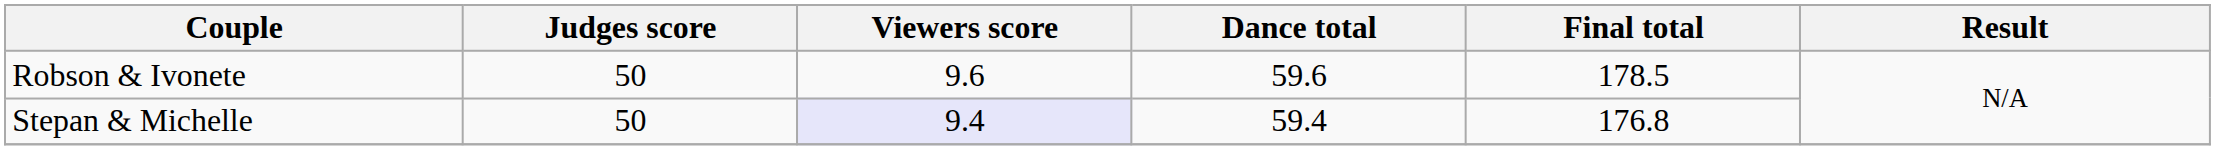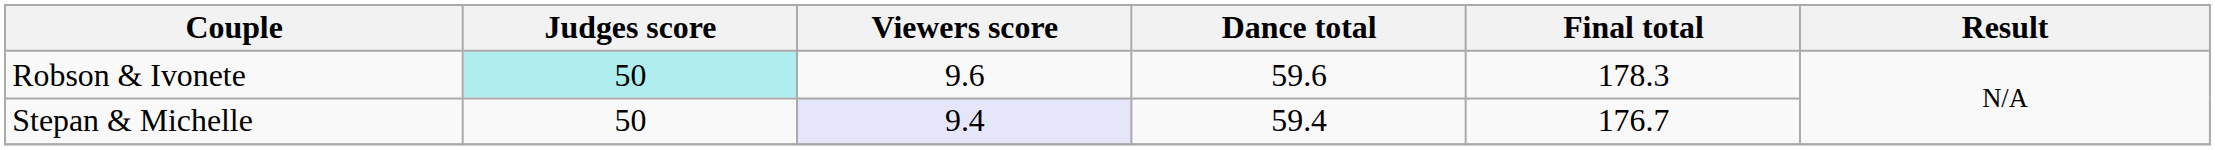Robson & Ivonete | Judges score: no background -> paleturquoise background
Robson & Ivonete | Final total: 178.5 -> 178.3
Stepan & Michelle | Final total: 176.8 -> 176.7
